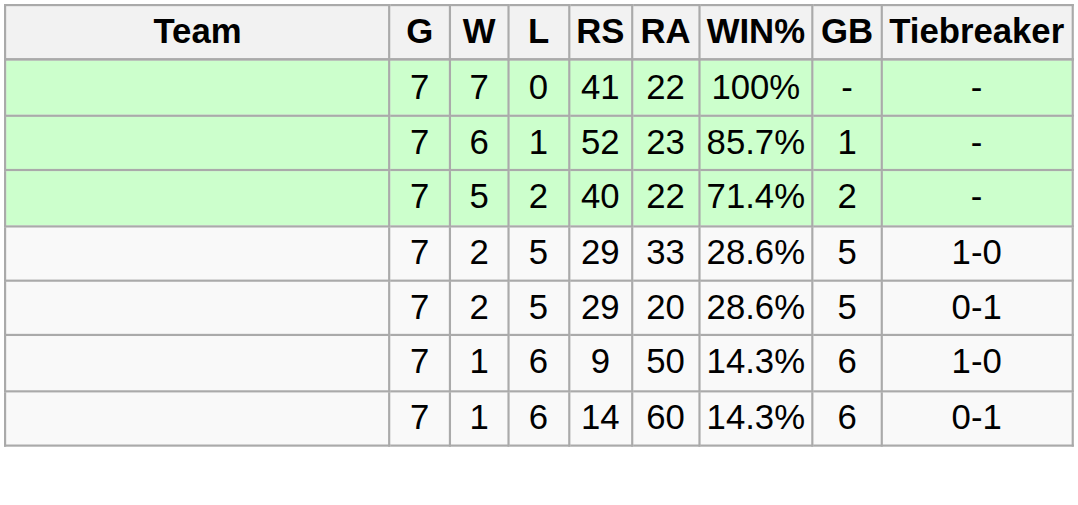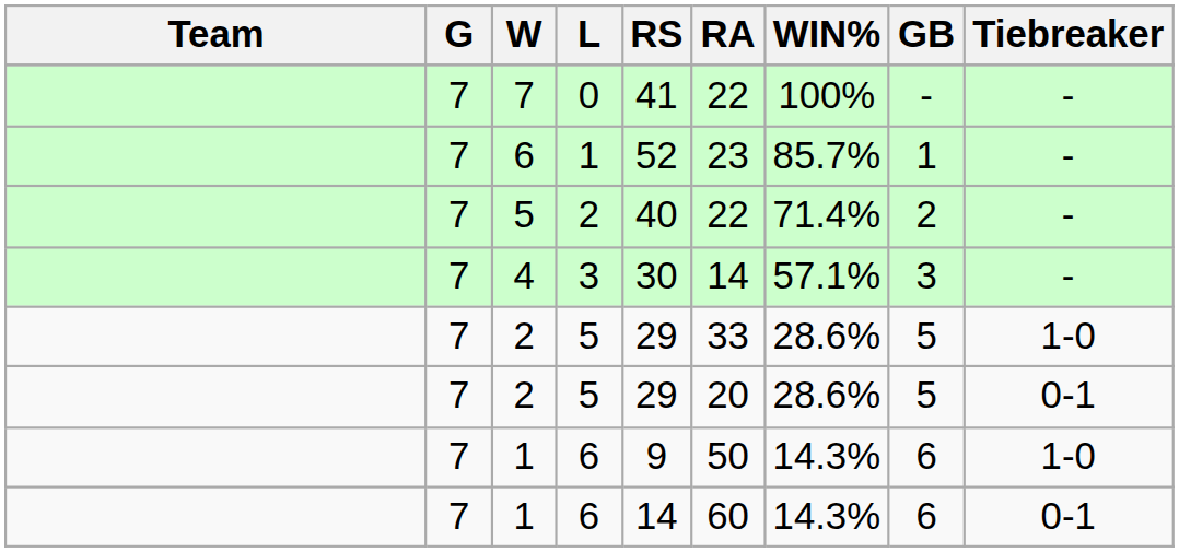+ row: 7 | 4 | 3 | 30 | 14 | 57.1% | 3 | -
